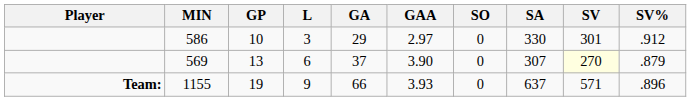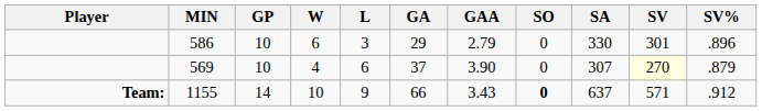+ column: W | 6 | 4 | 10
586 | GAA: 2.97 -> 2.79
586 | SV%: .912 -> .896
569 | GP: 13 -> 10
1155 | GP: 19 -> 14
1155 | GAA: 3.93 -> 3.43
1155 | SO: normal -> bold
1155 | SV%: .896 -> .912
